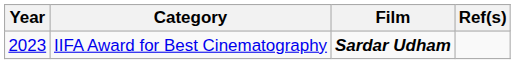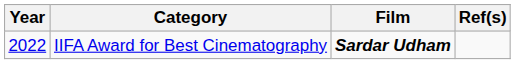IIFA Award for Best Cinematography | Year: 2023 -> 2022
